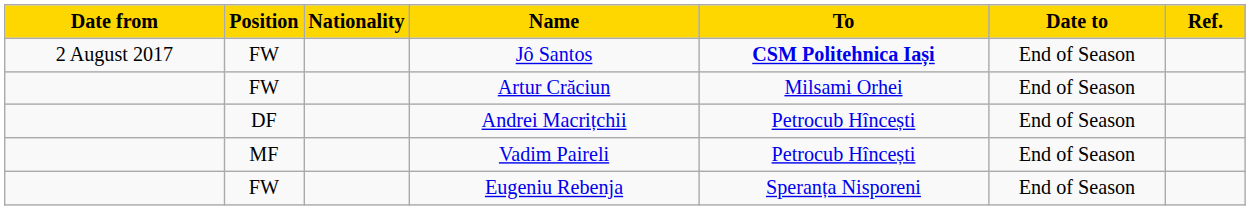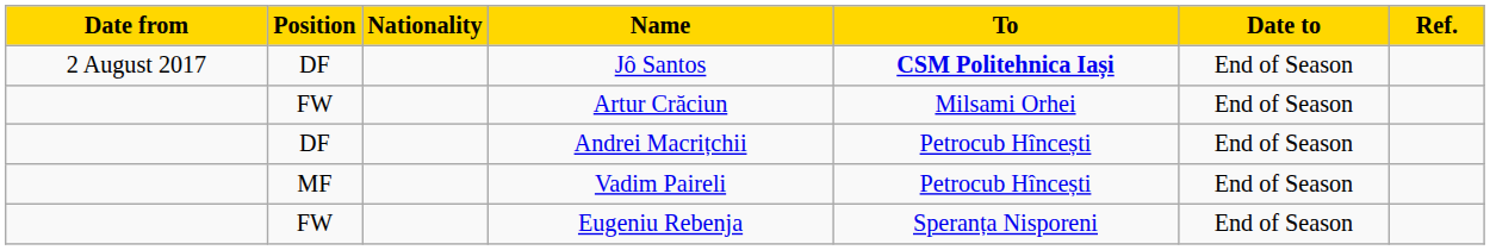Jô Santos | Position: FW -> DF
